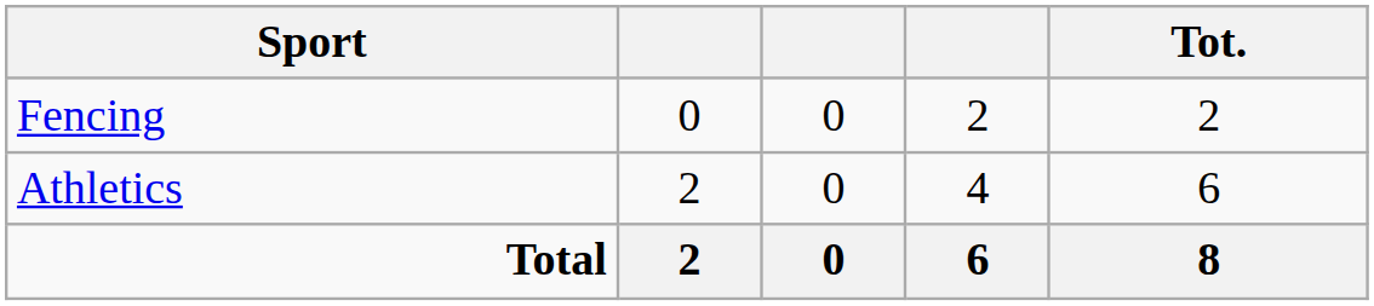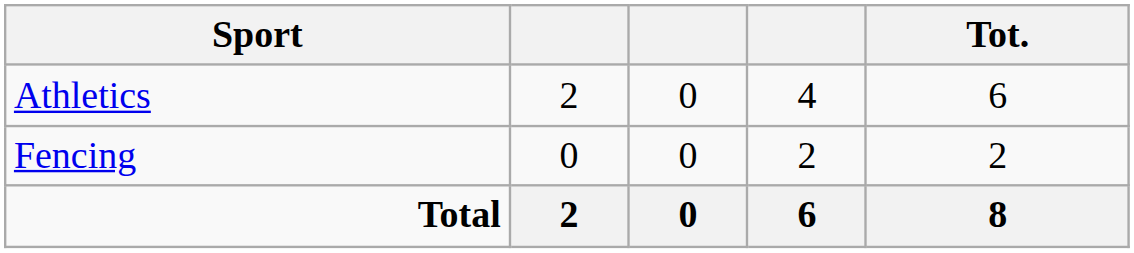rows swapped: Athletics <-> Fencing
